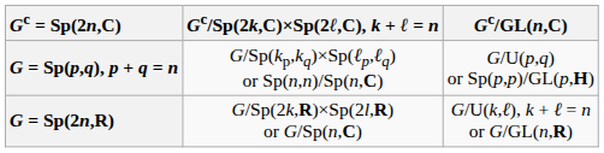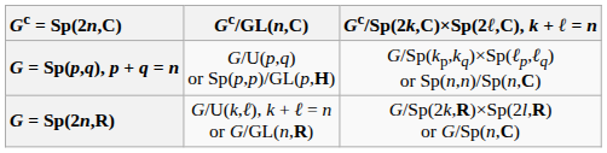columns swapped: Gc/Sp(2k,C)×Sp(2ℓ,C), k + ℓ = n <-> Gc/GL(n,C)
